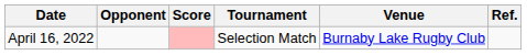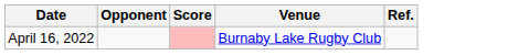- column: Tournament | Selection Match
